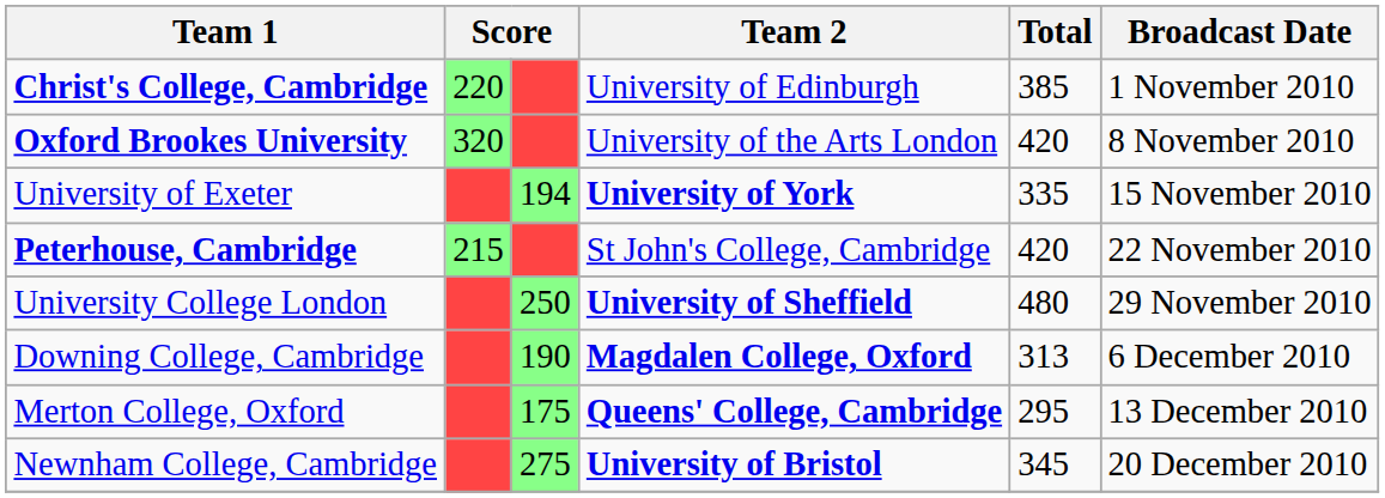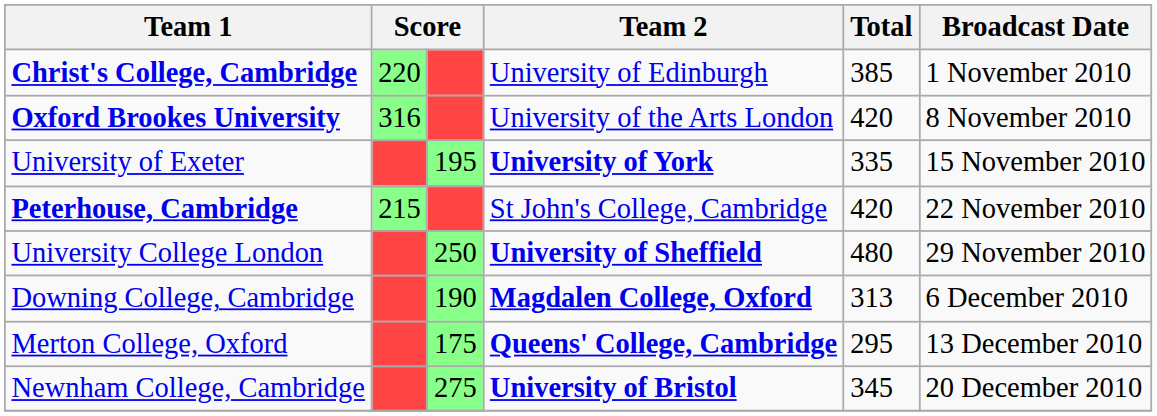Oxford Brookes University | column 2: 320 -> 316
University of Exeter | column 3: 194 -> 195
